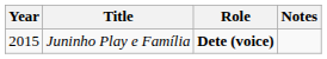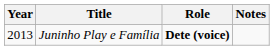Juninho Play e Família | Year: 2015 -> 2013
